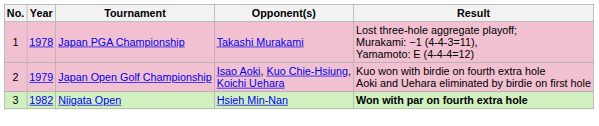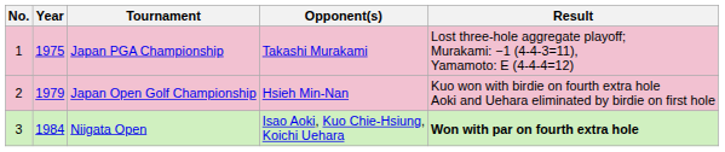Japan PGA Championship | Year: 1978 -> 1975
Japan Open Golf Championship | Opponent(s): Isao Aoki, Kuo Chie-Hsiung, Koichi Uehara -> Hsieh Min-Nan
Niigata Open | Year: 1982 -> 1984
Niigata Open | Opponent(s): Hsieh Min-Nan -> Isao Aoki, Kuo Chie-Hsiung, Koichi Uehara
